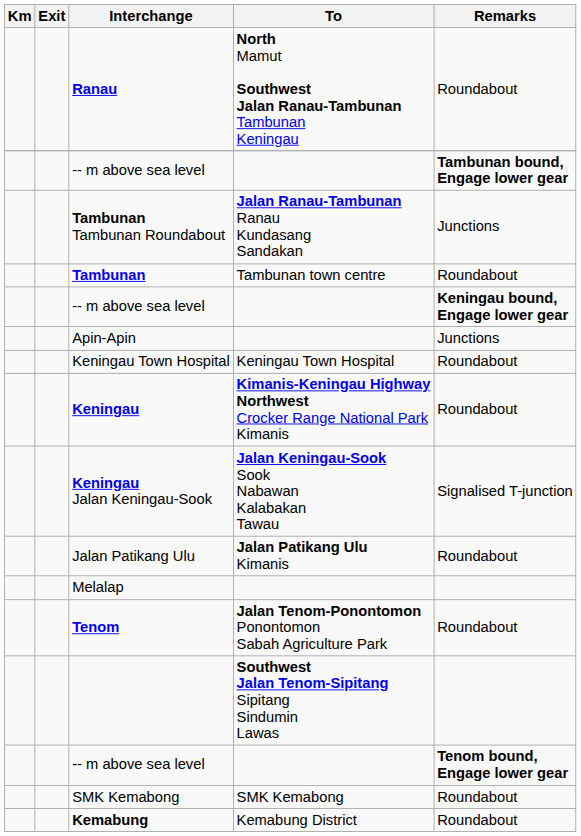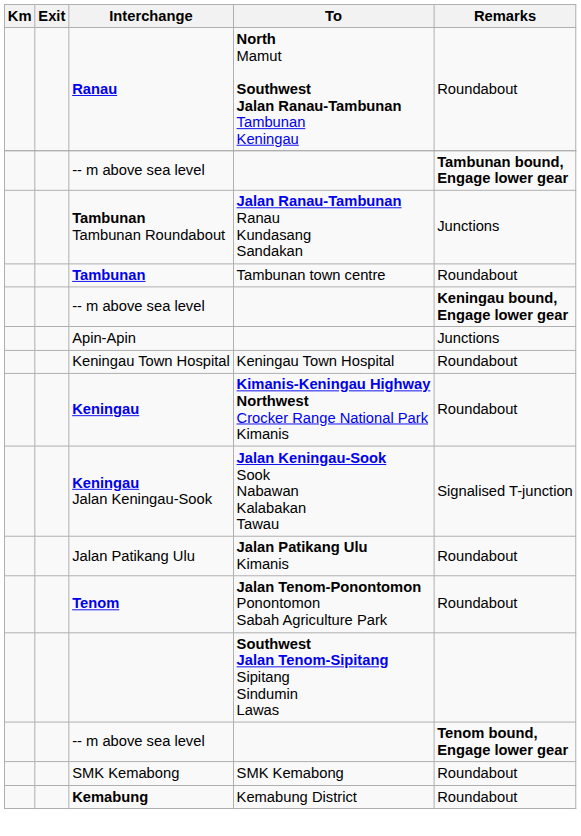- row: Melalap
